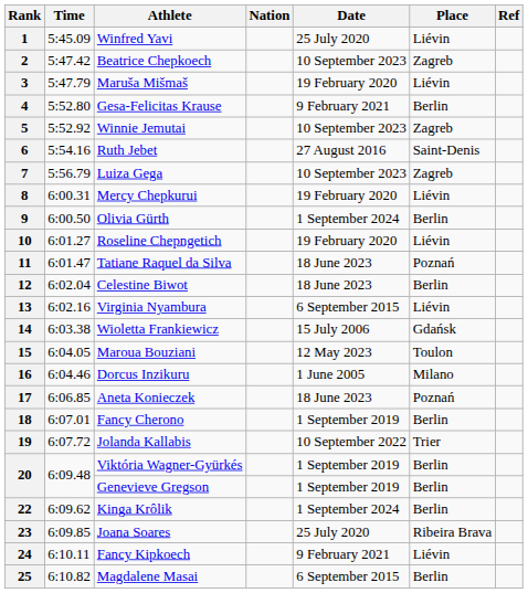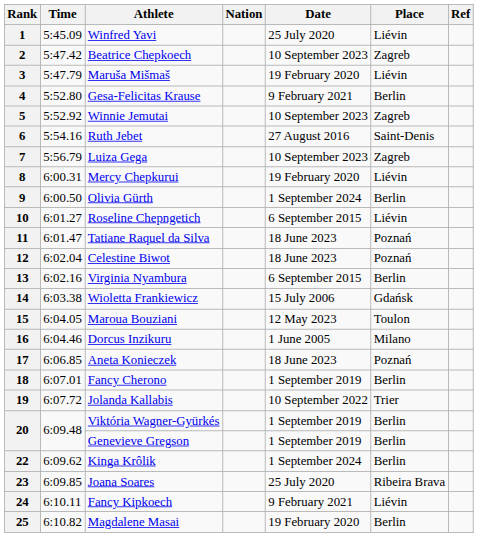10 | Date: 19 February 2020 -> 6 September 2015
12 | Place: Berlin -> Poznań
13 | Place: Liévin -> Berlin
25 | Date: 6 September 2015 -> 19 February 2020
